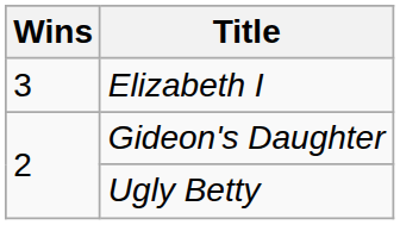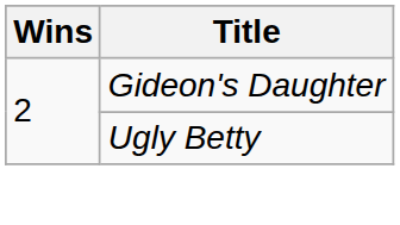- row: 3 | Elizabeth I
